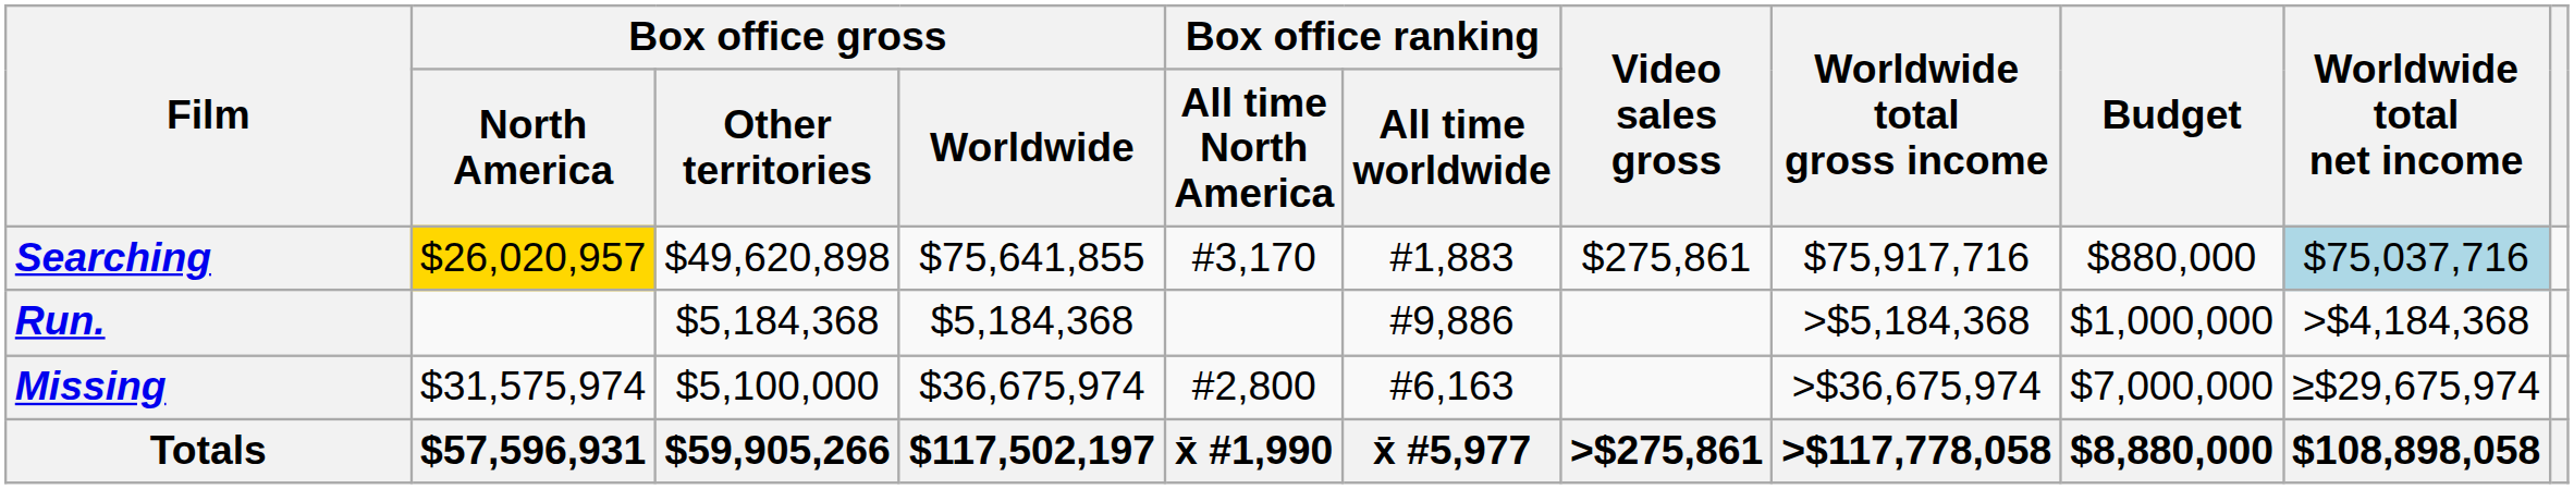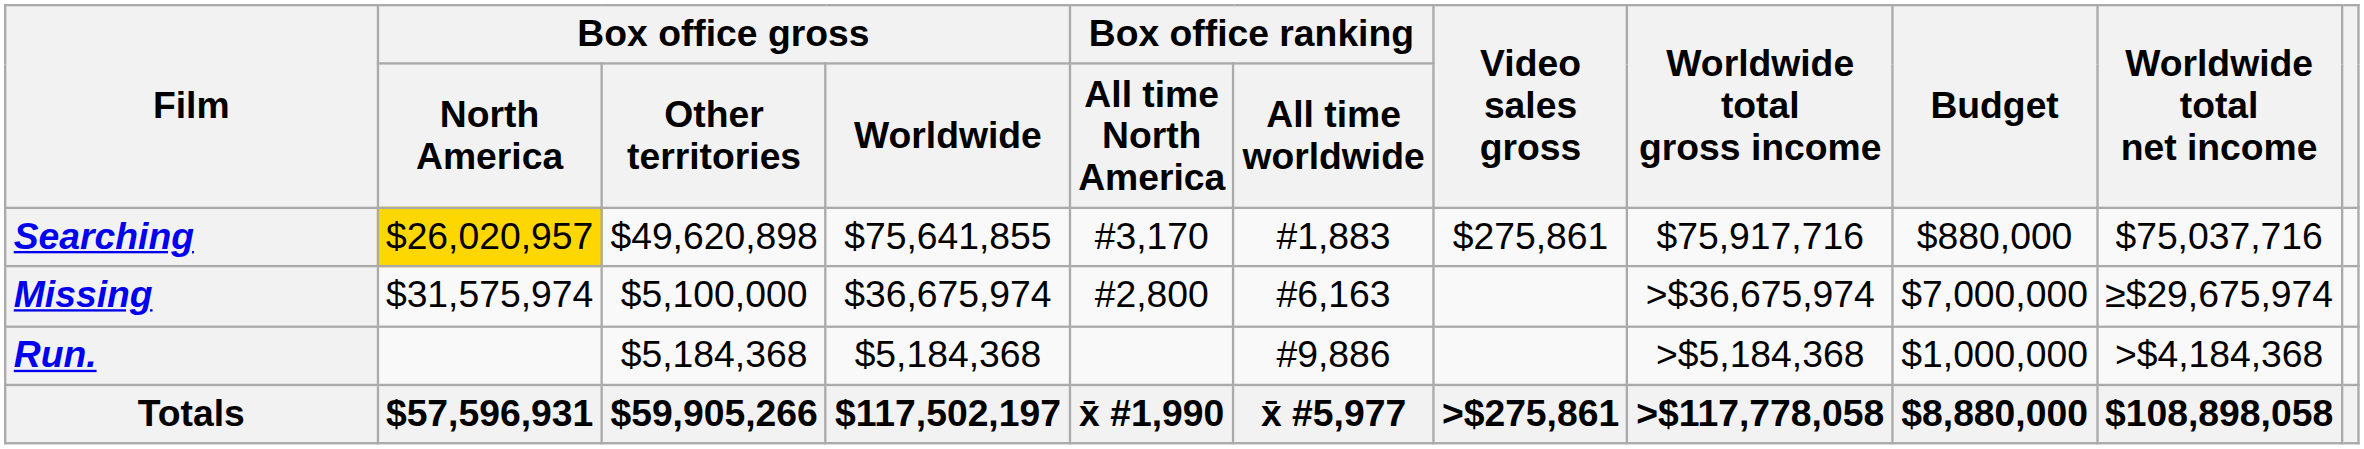Searching | Worldwide total net income: lightblue background -> no background
rows swapped: Run. <-> Missing
